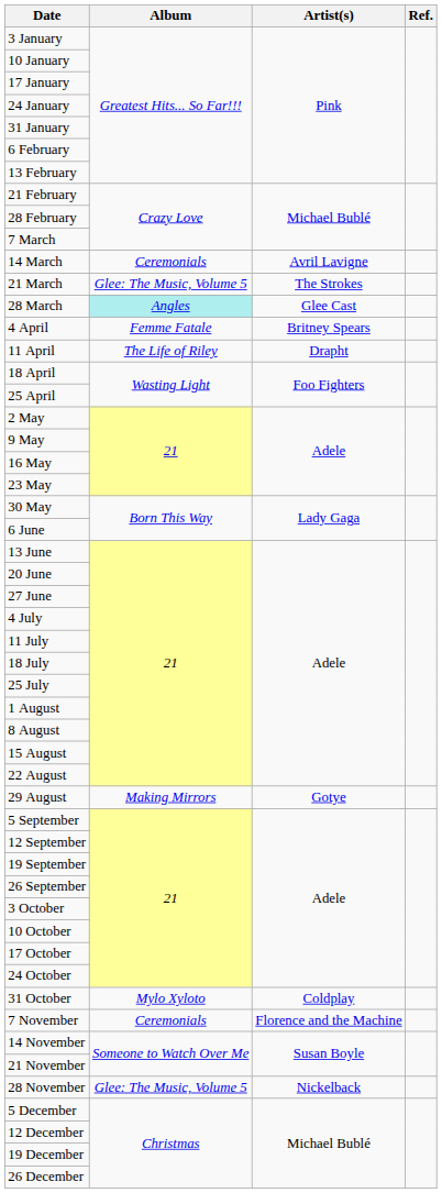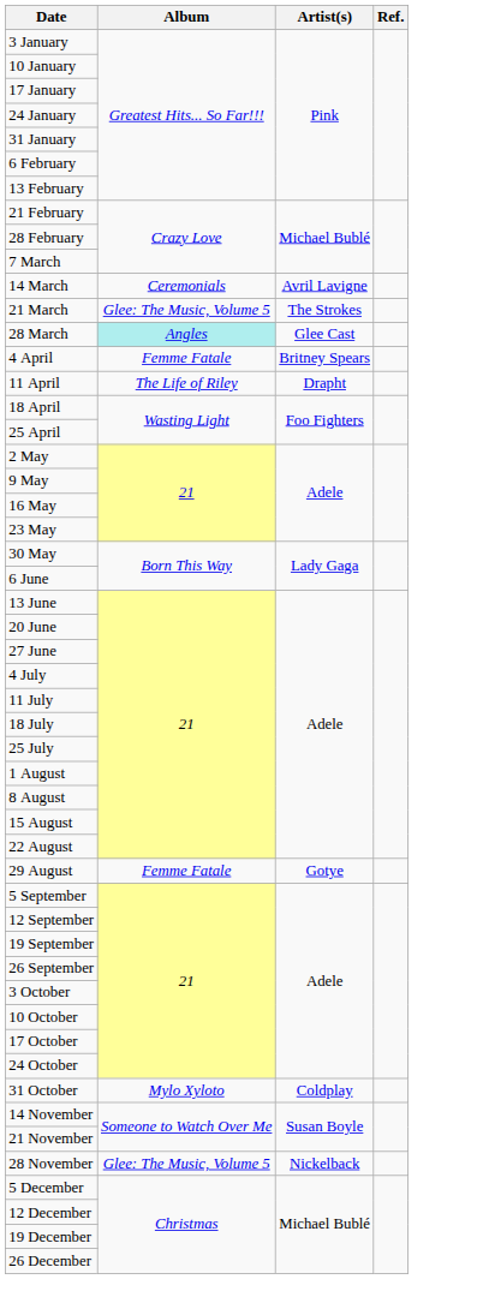29 August | Album: Making Mirrors -> Femme Fatale
- row: 7 November | Ceremonials | Florence and the Machine
